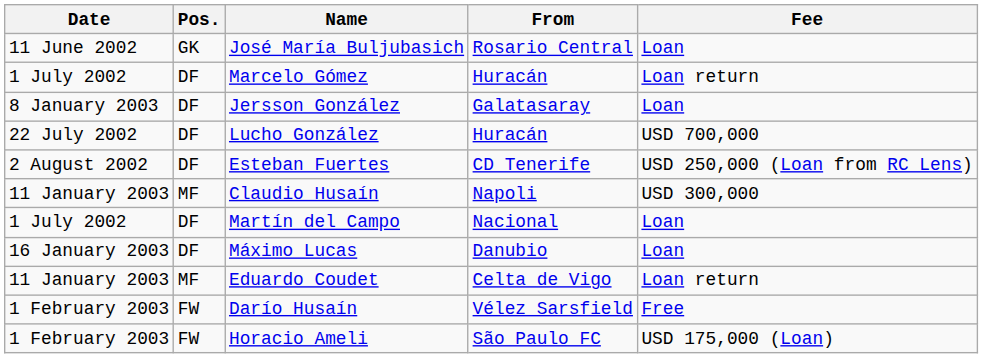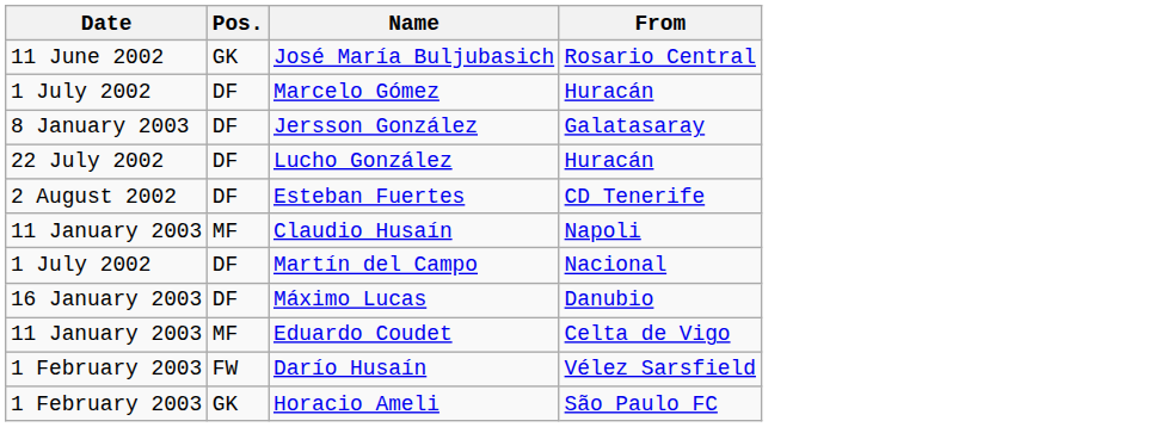- column: Fee | Loan | Loan return | Loan | USD 700,000 | USD 250,000 (Loan from RC Lens) | USD 300,000 | Loan | Loan | Loan return | Free | USD 175,000 (Loan)
Horacio Ameli | Pos.: FW -> GK
